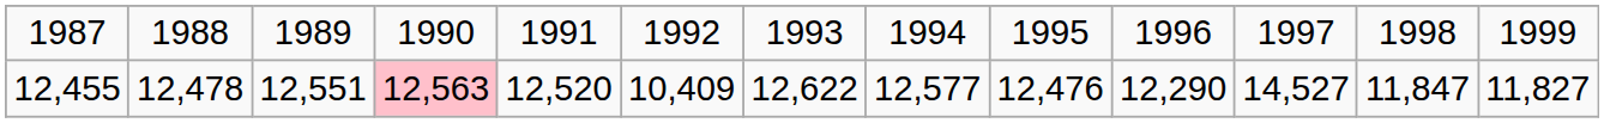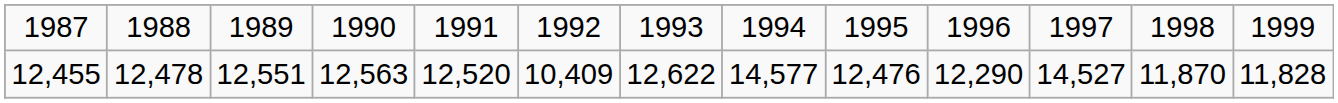12,455 | column 4: pink background -> no background
12,455 | column 8: 12,577 -> 14,577
12,455 | column 12: 11,847 -> 11,870
12,455 | column 13: 11,827 -> 11,828
